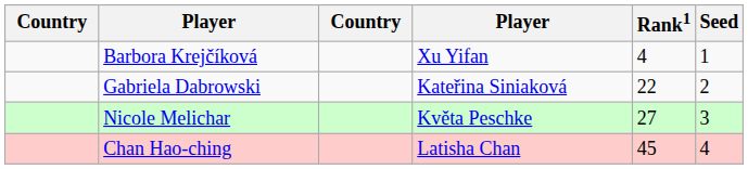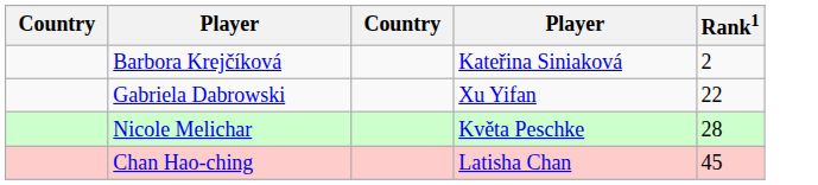- column: Seed | 1 | 2 | 3 | 4
Barbora Krejčíková | column 4: Xu Yifan -> Kateřina Siniaková
Barbora Krejčíková | Rank1: 4 -> 2
Gabriela Dabrowski | column 4: Kateřina Siniaková -> Xu Yifan
Nicole Melichar | Rank1: 27 -> 28
